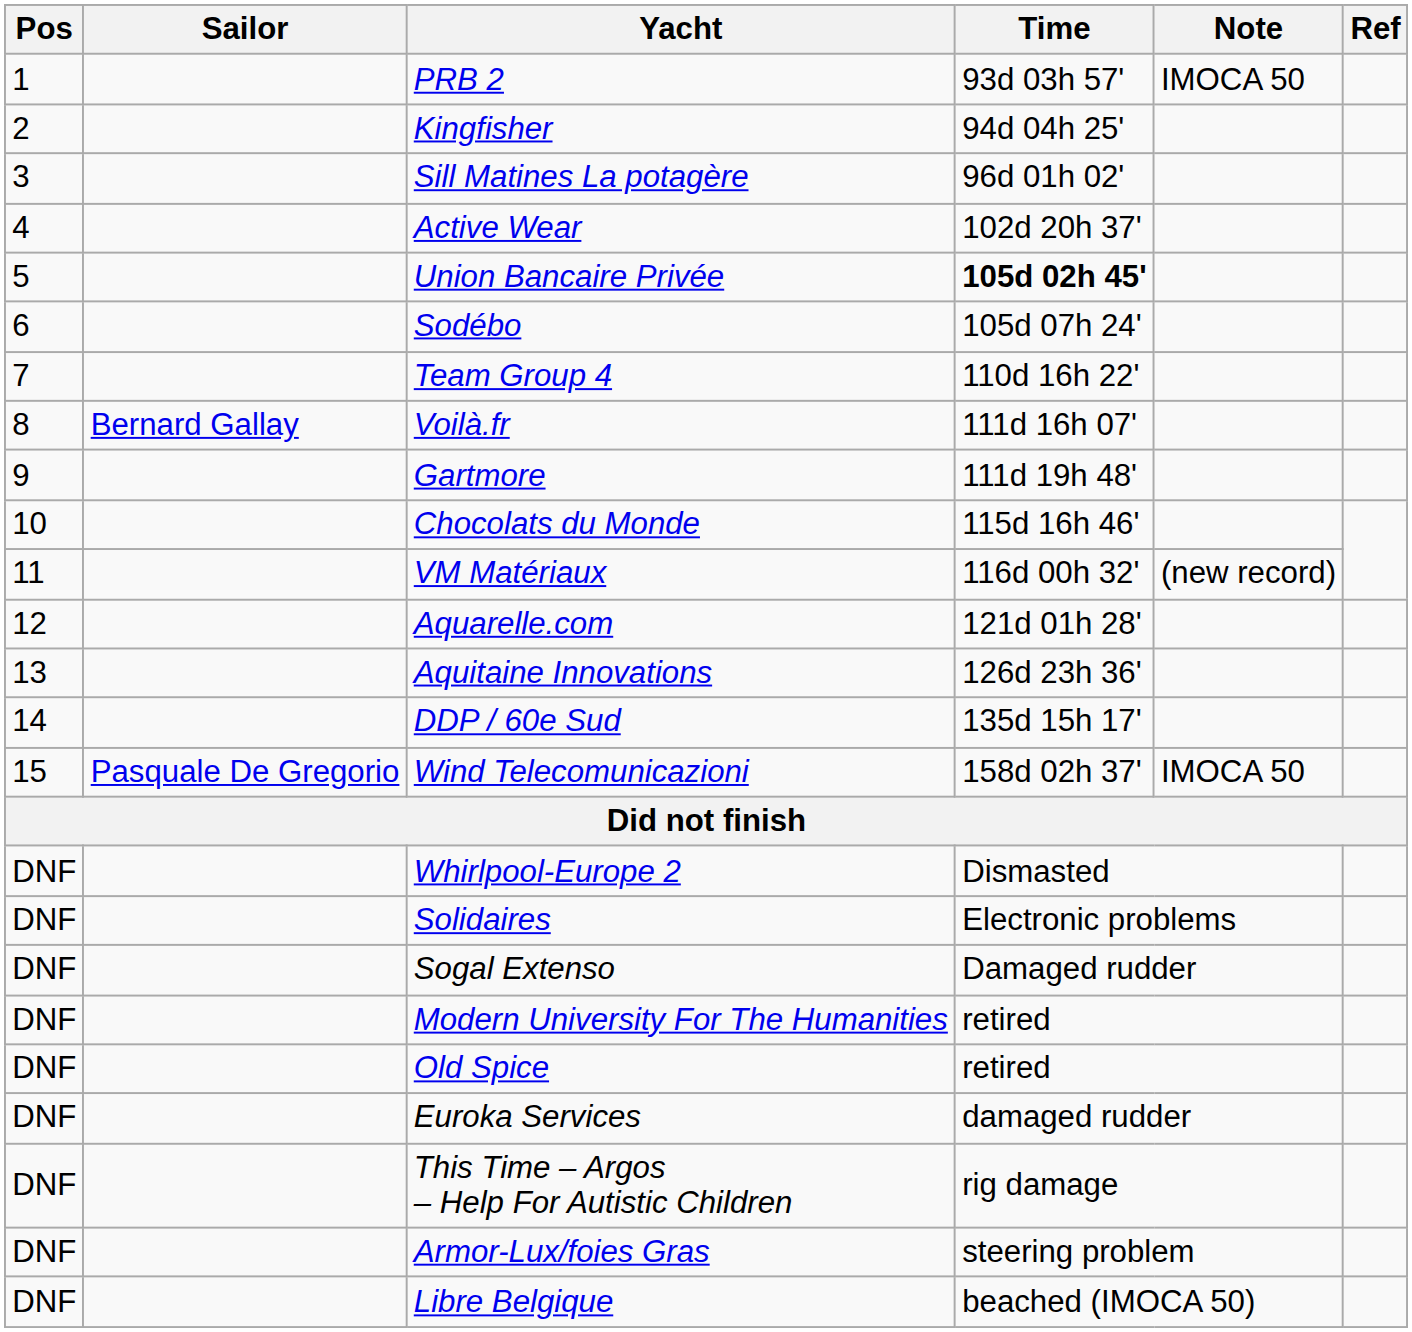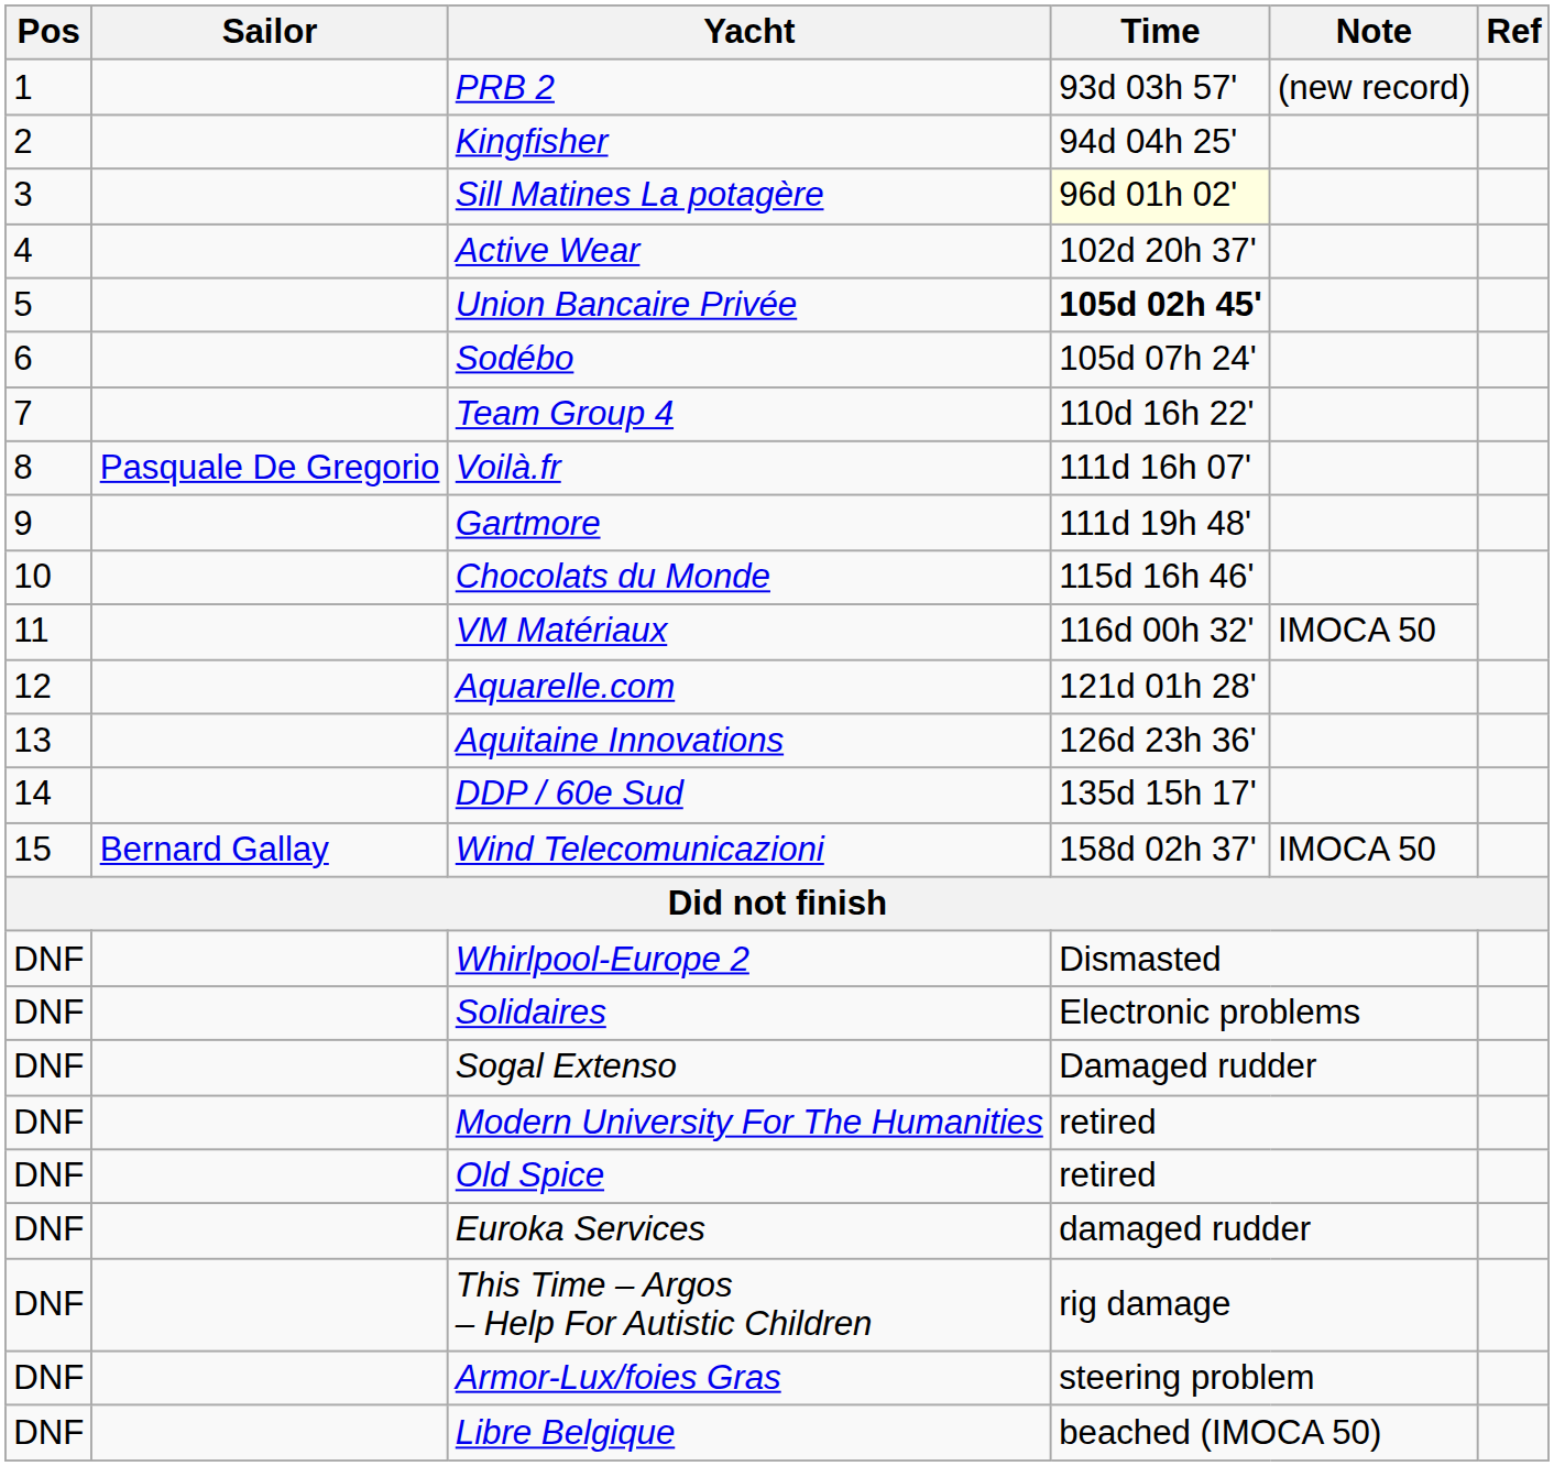PRB 2 | Note: IMOCA 50 -> (new record)
Sill Matines La potagère | Time: no background -> lightyellow background
Voilà.fr | Sailor: Bernard Gallay -> Pasquale De Gregorio
VM Matériaux | Note: (new record) -> IMOCA 50
Wind Telecomunicazioni | Sailor: Pasquale De Gregorio -> Bernard Gallay
